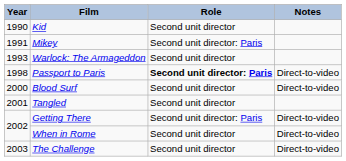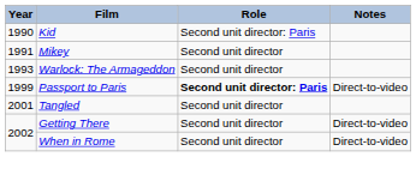Kid | Role: Second unit director -> Second unit director: Paris
Mikey | Role: Second unit director: Paris -> Second unit director
Passport to Paris | Year: 1998 -> 1999
- row: 2000 | Blood Surf | Second unit director | Direct-to-video
Getting There | Role: Second unit director: Paris -> Second unit director
- row: 2003 | The Challenge | Second unit director | Direct-to-video
